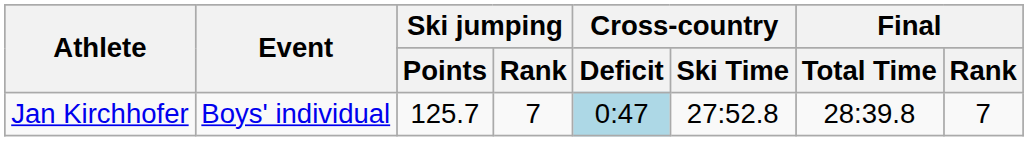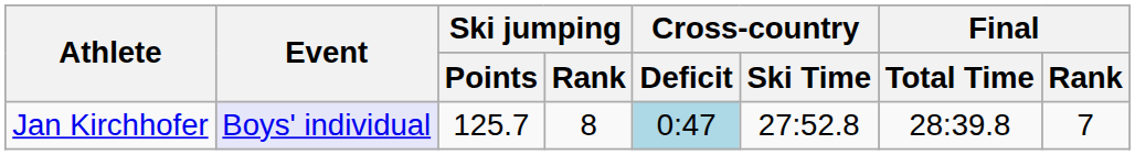Jan Kirchhofer | Event: no background -> lavender background
Jan Kirchhofer | Ski jumping / Rank: 7 -> 8
